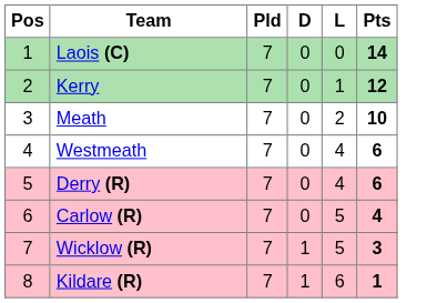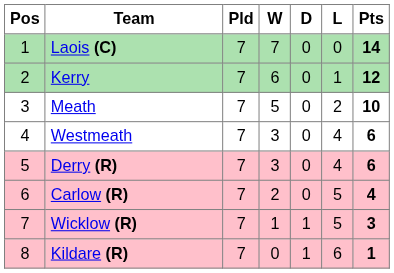+ column: W | 7 | 6 | 5 | 3 | 3 | 2 | 1 | 0
